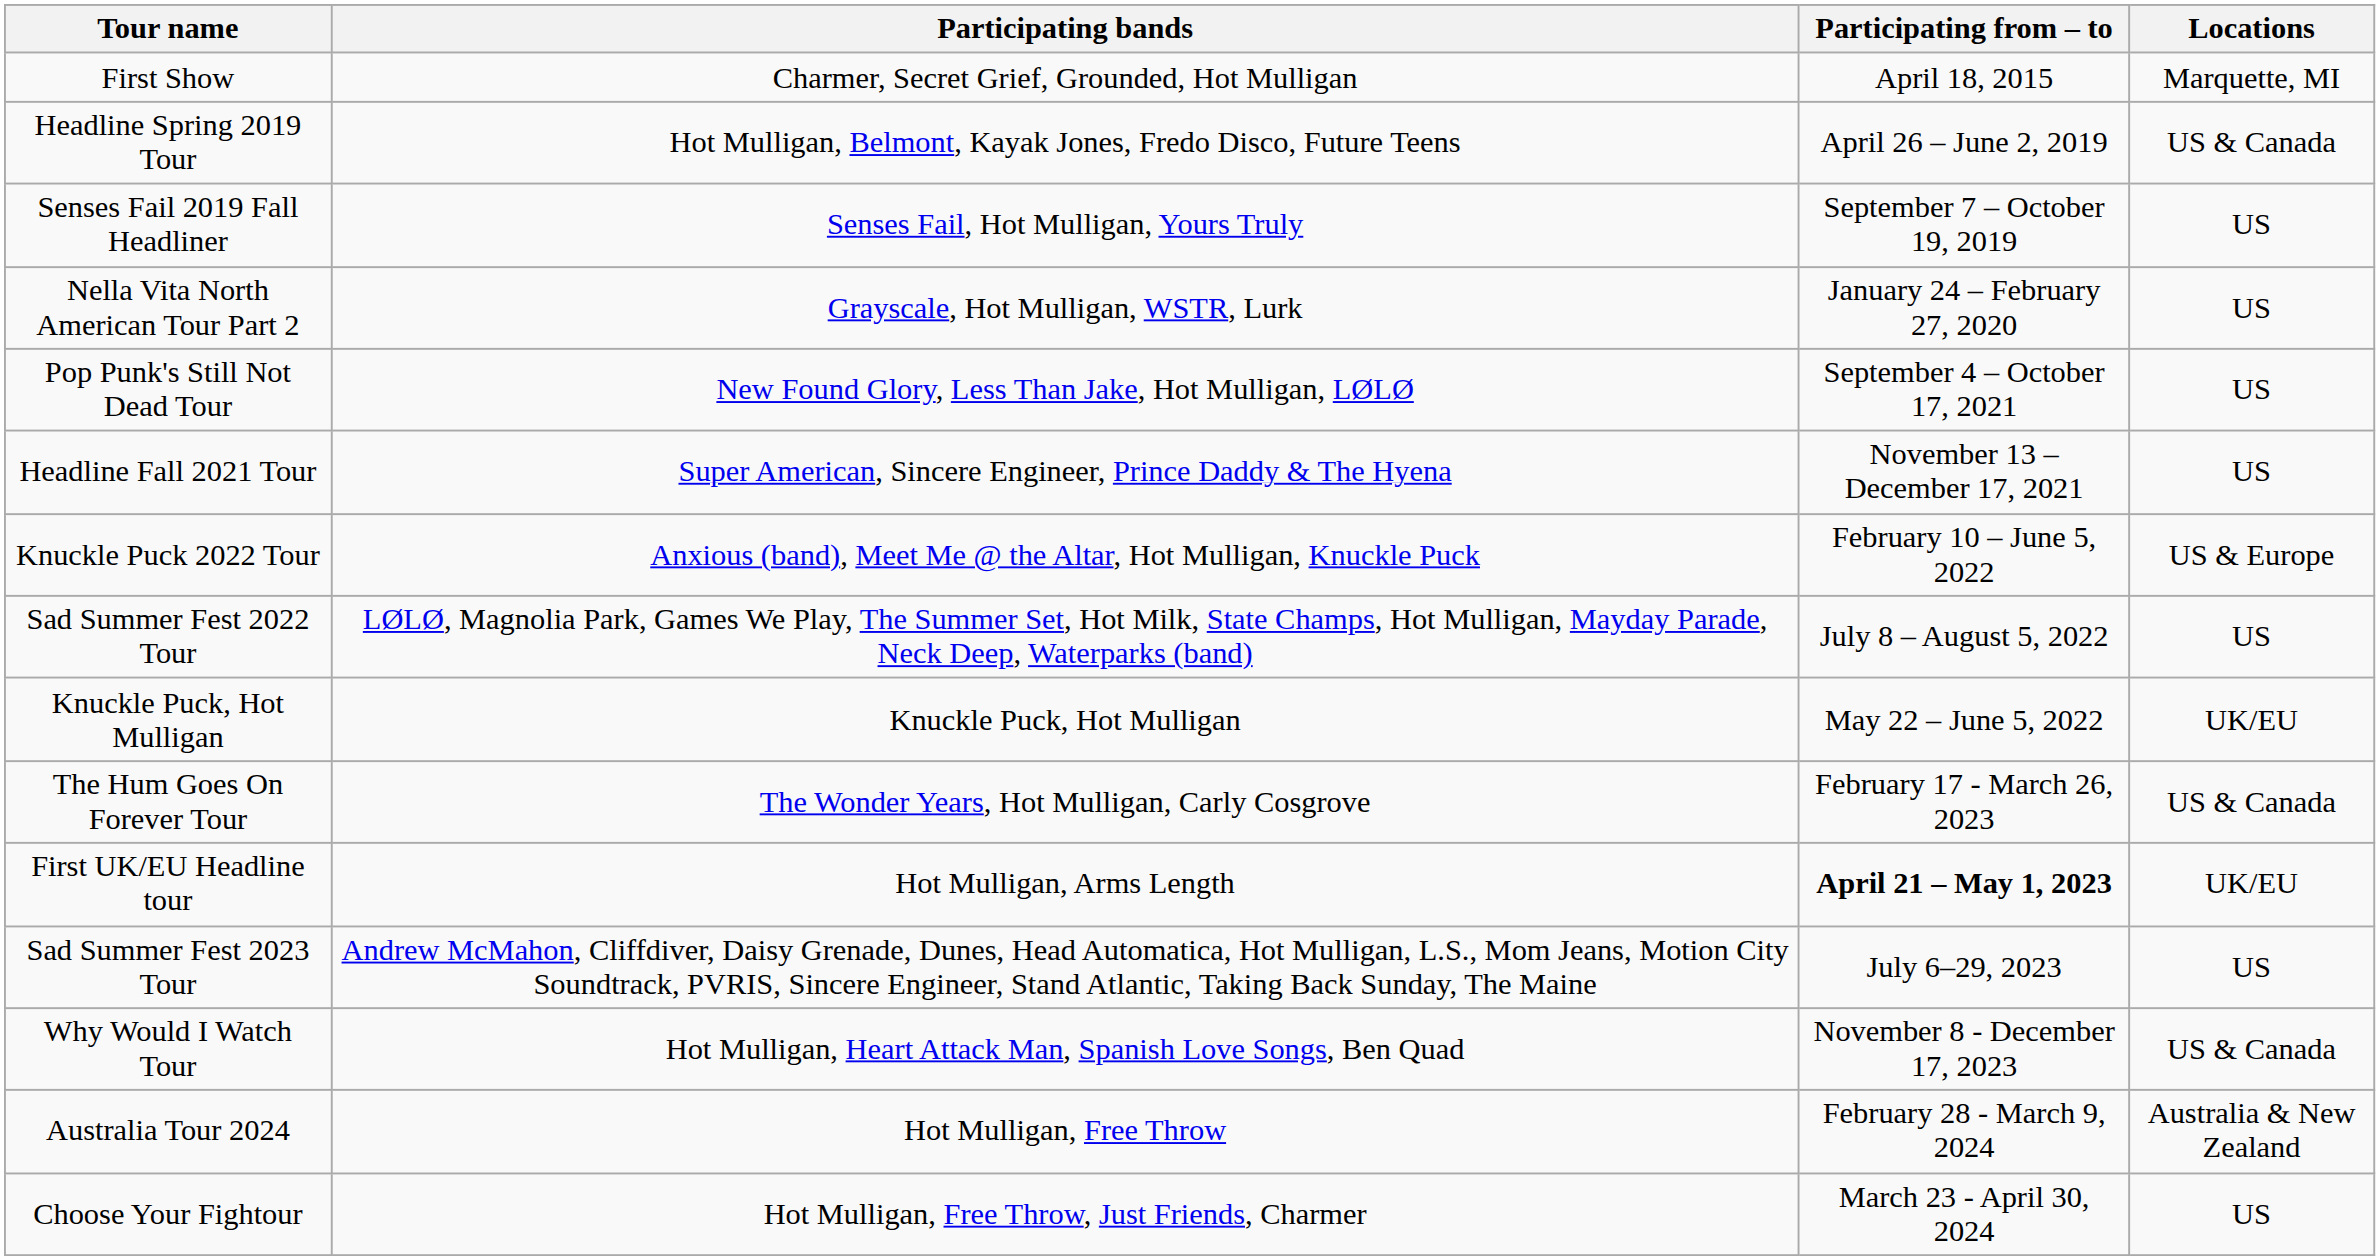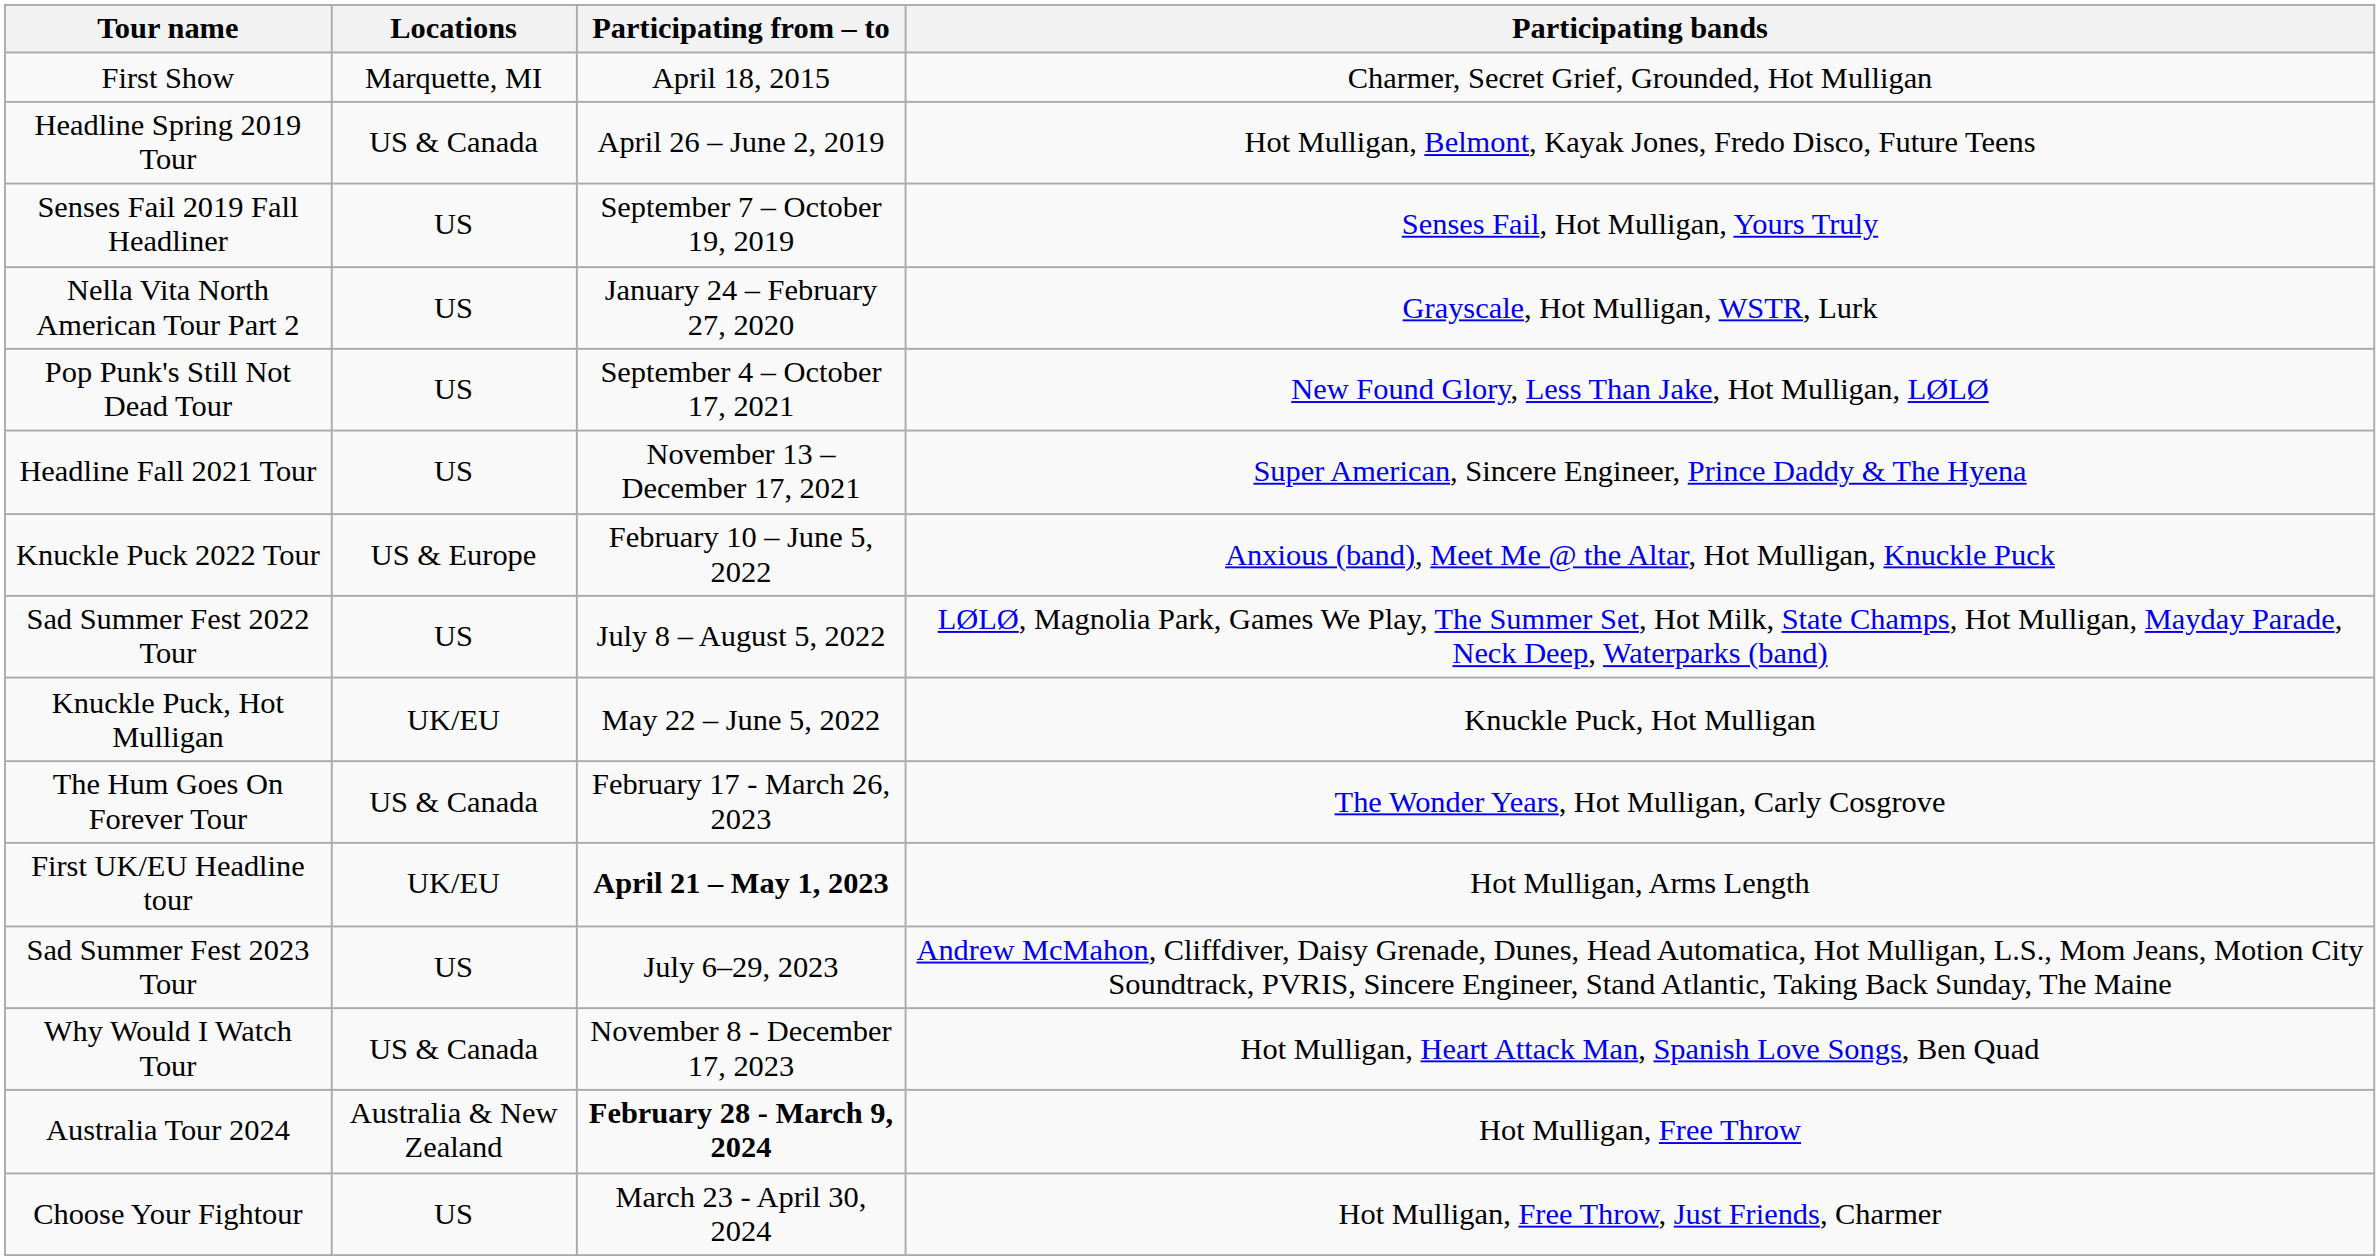columns swapped: Participating bands <-> Locations
Australia Tour 2024 | Participating from – to: normal -> bold
